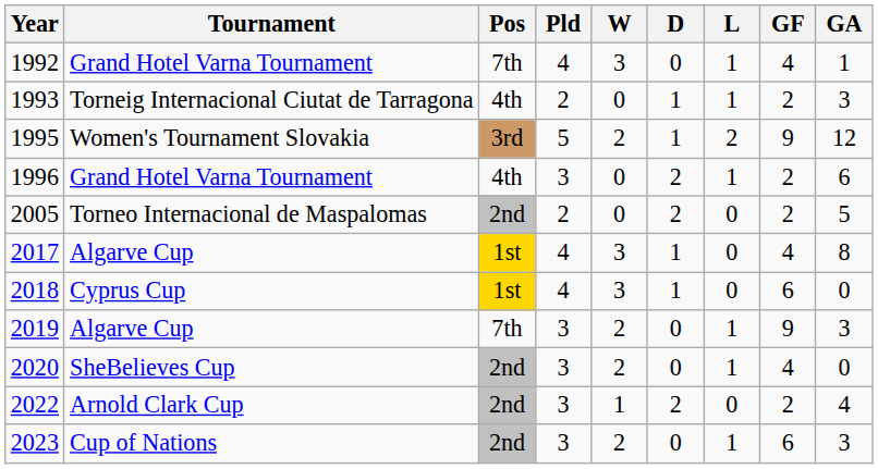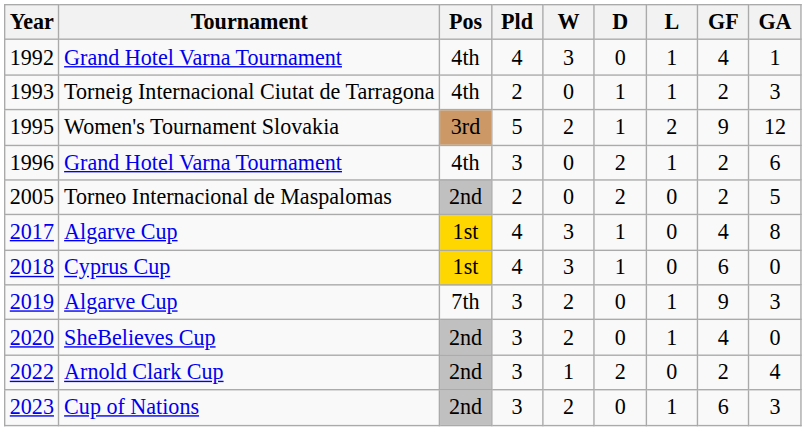1992 | Pos: 7th -> 4th
